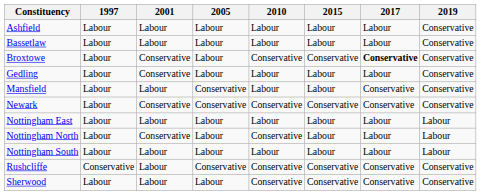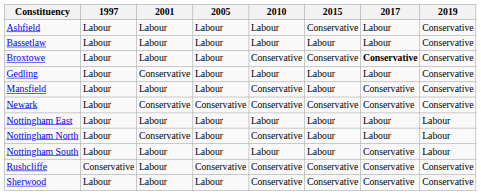Ashfield | 2015: Labour -> Conservative
Broxtowe | 2001: Conservative -> Labour
Mansfield | 2005: Conservative -> Labour
Mansfield | 2010: Labour -> Conservative
Nottingham South | 2017: Labour -> Conservative
